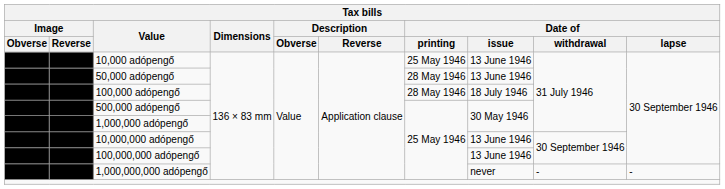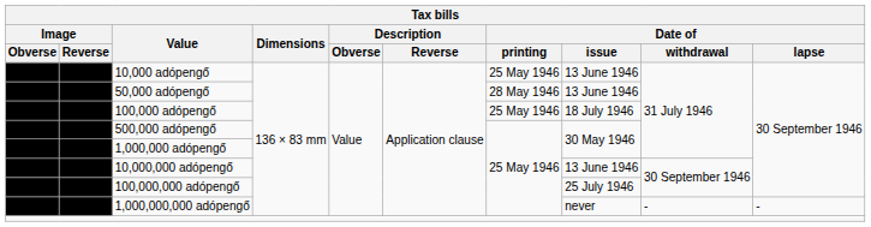100,000 adópengő | Date of / printing: 28 May 1946 -> 25 May 1946
100,000,000 adópengő | Date of / issue: 13 June 1946 -> 25 July 1946
